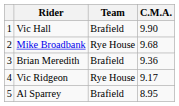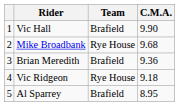Vic Ridgeon | C.M.A.: 9.17 -> 9.18
